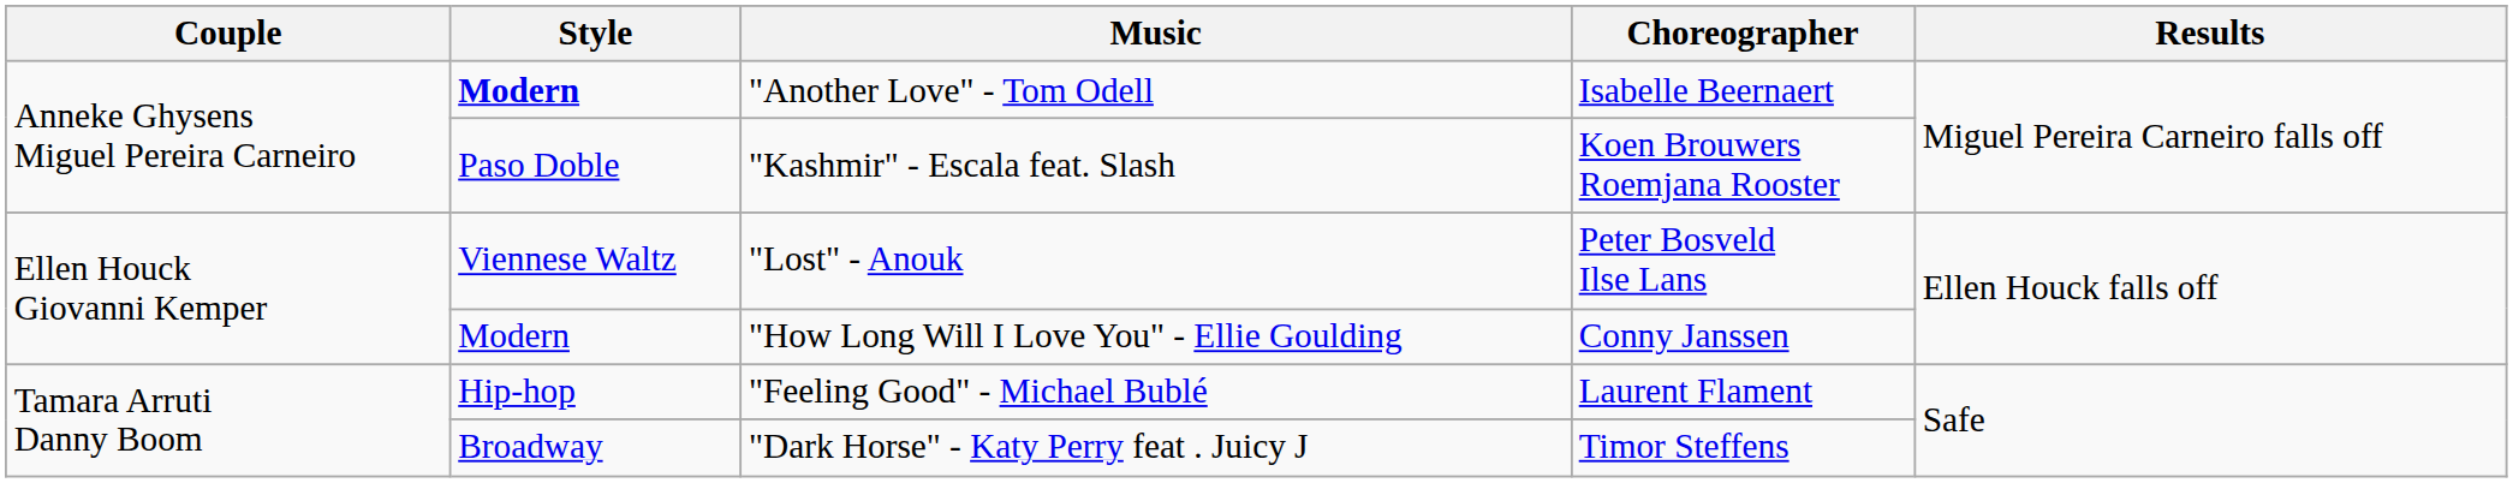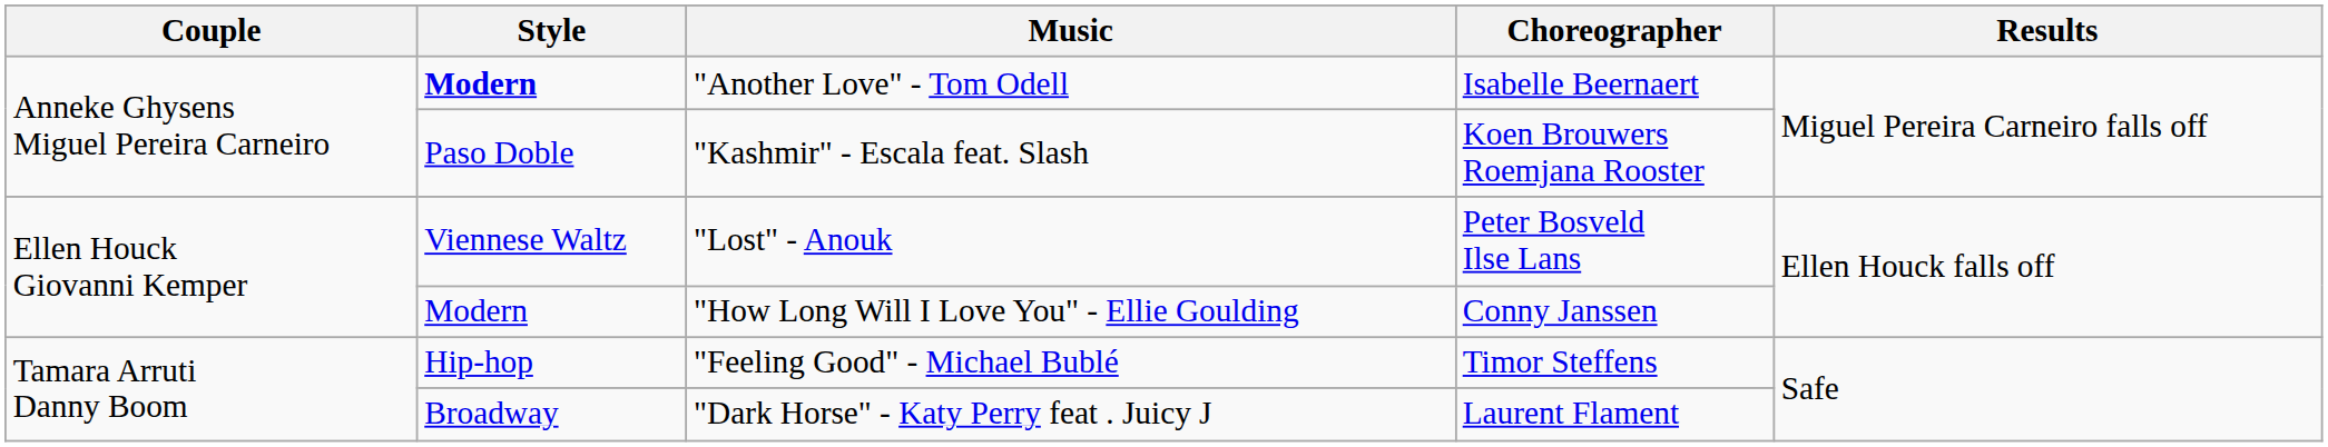"Feeling Good" - Michael Bublé | Choreographer: Laurent Flament -> Timor Steffens
"Dark Horse" - Katy Perry feat . Juicy J | Choreographer: Timor Steffens -> Laurent Flament
